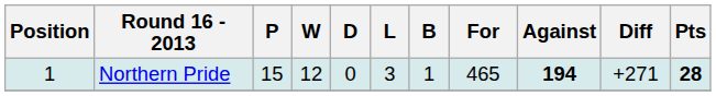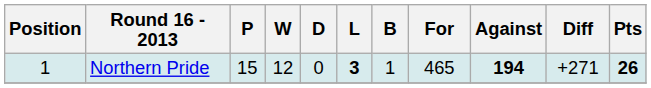Northern Pride | L: normal -> bold
Northern Pride | Pts: 28 -> 26
